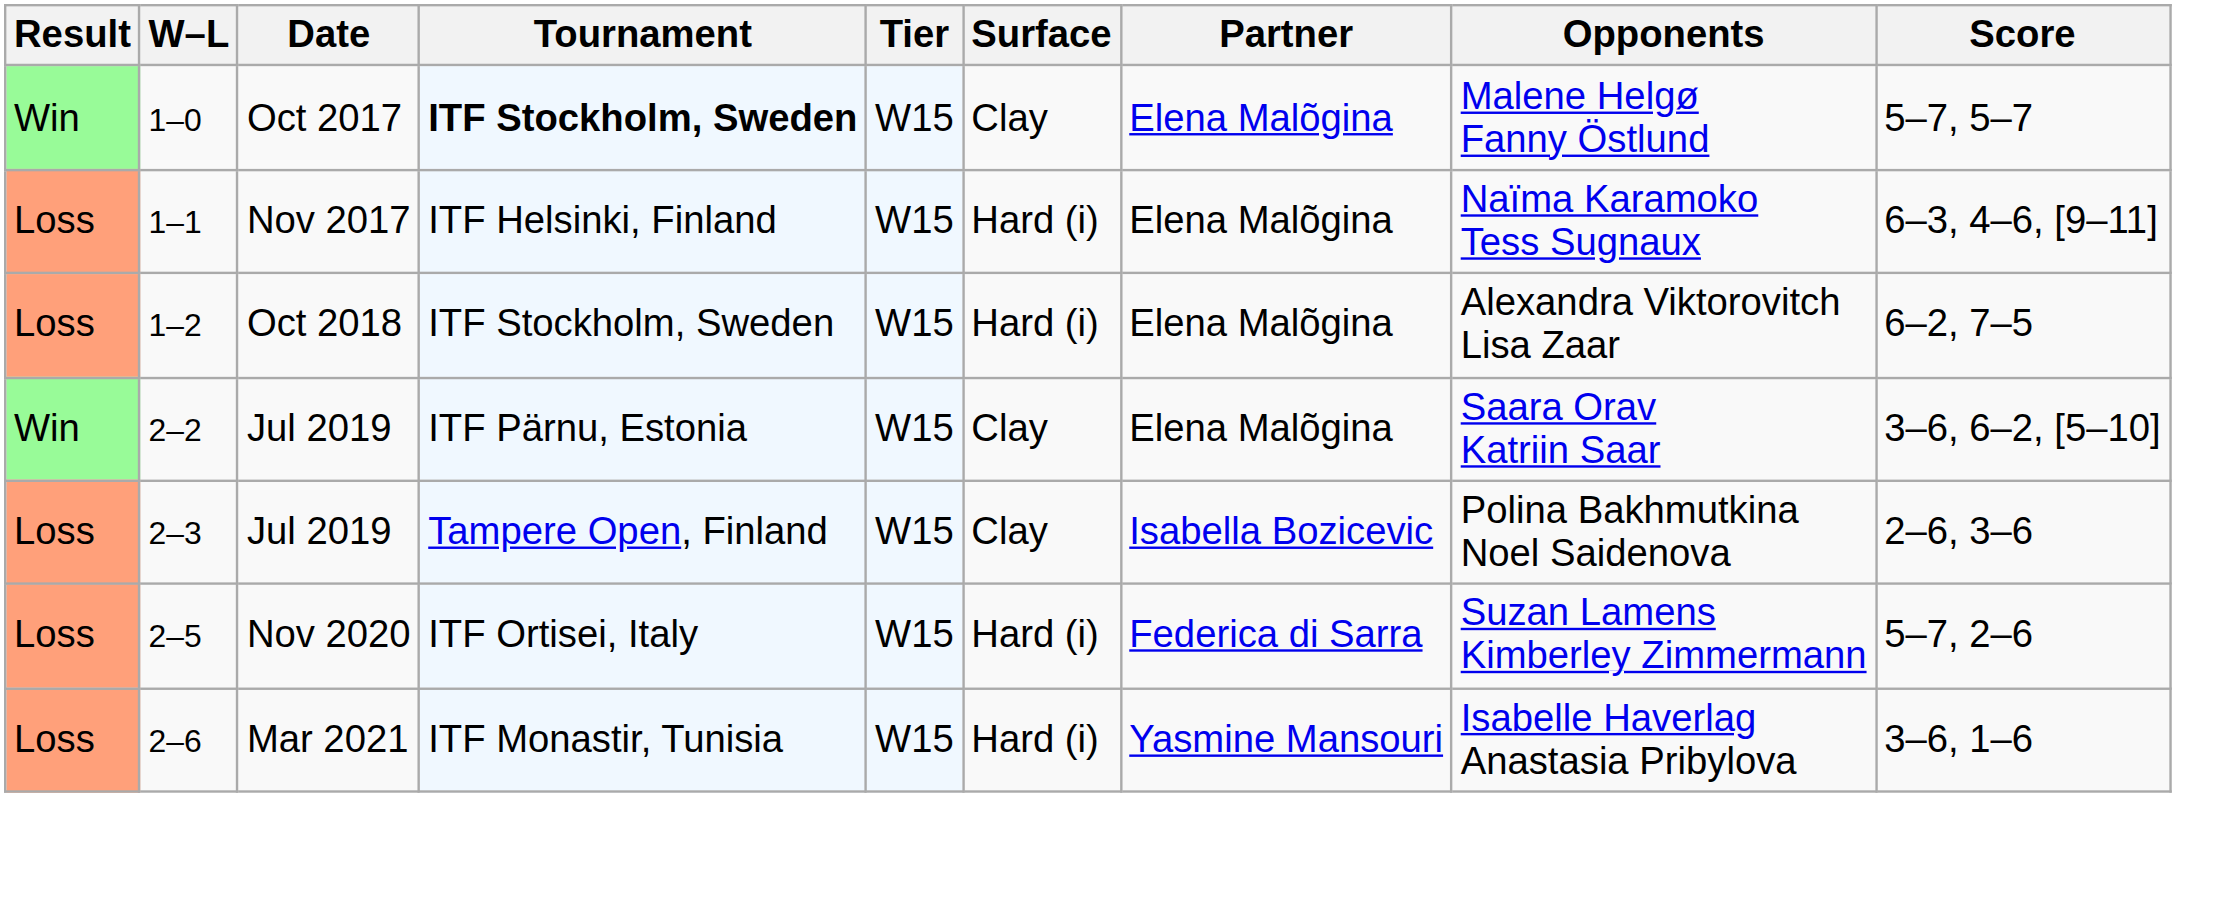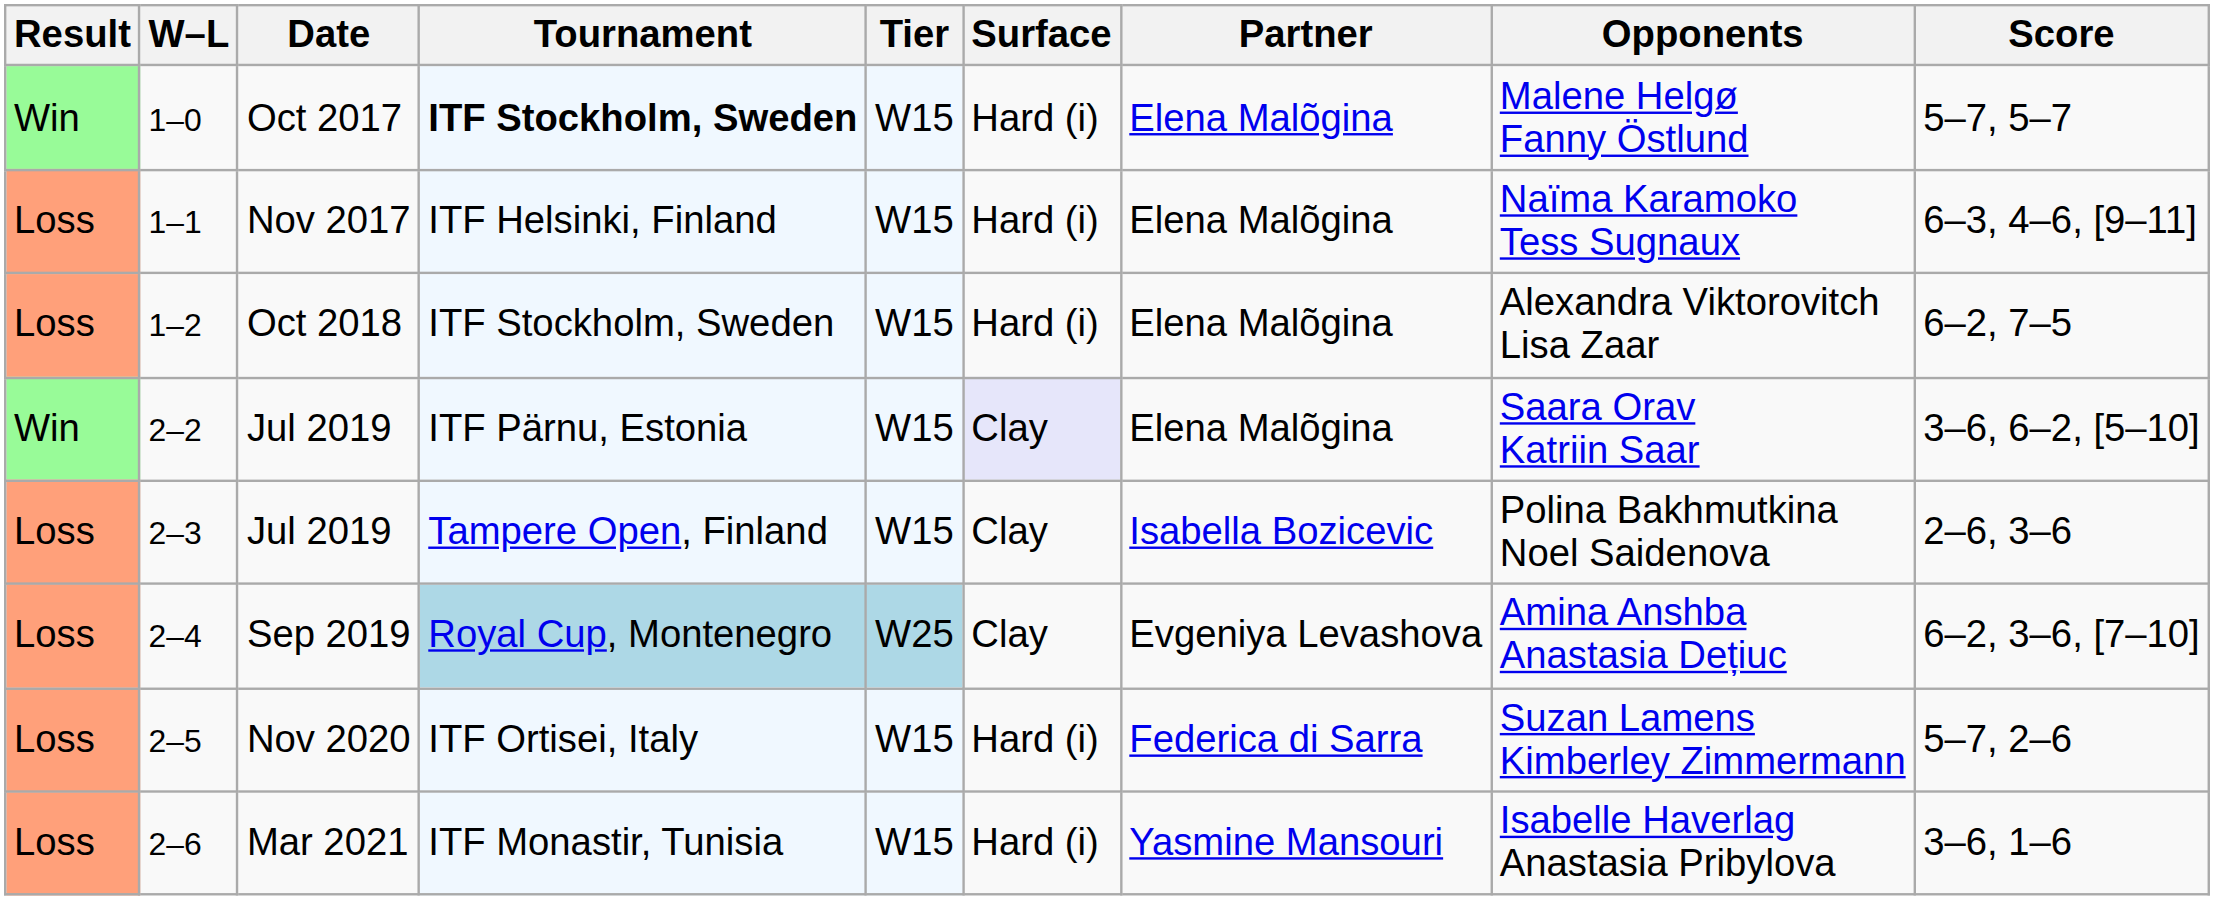1–0 | Surface: Clay -> Hard (i)
2–2 | Surface: no background -> lavender background
+ row: Loss | 2–4 | Sep 2019 | Royal Cup, Montenegro | W25 | Clay | Evgeniya Levashova | Amina Anshba Anastasia Dețiuc | 6–2, 3–6, [7–10]
